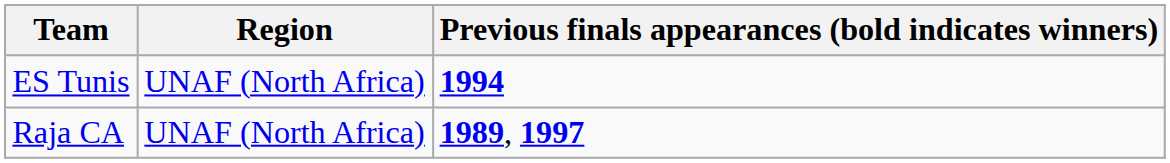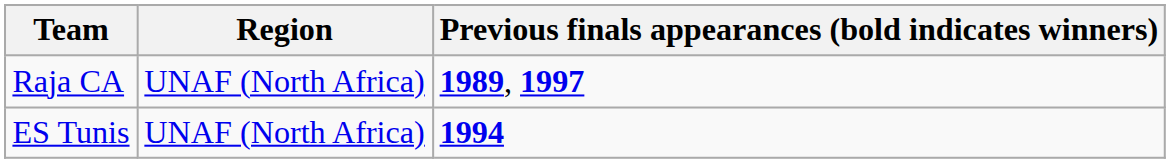rows swapped: Raja CA <-> ES Tunis
